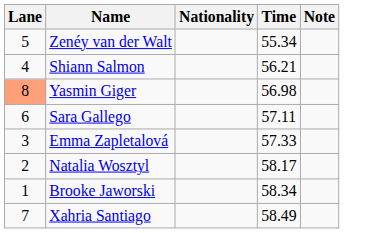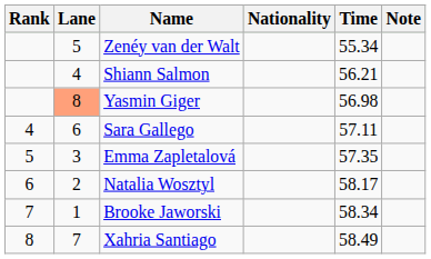+ column: Rank | 4 | 5 | 6 | 7 | 8
Emma Zapletalová | Time: 57.33 -> 57.35
